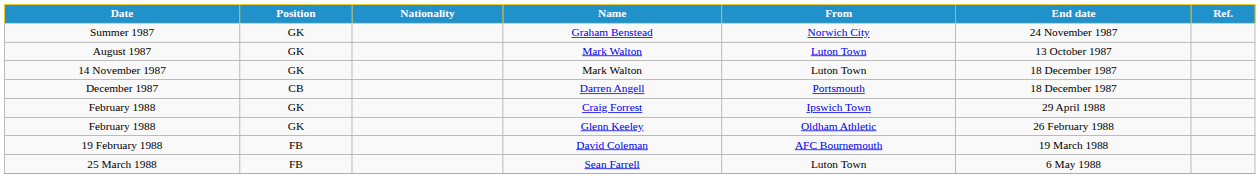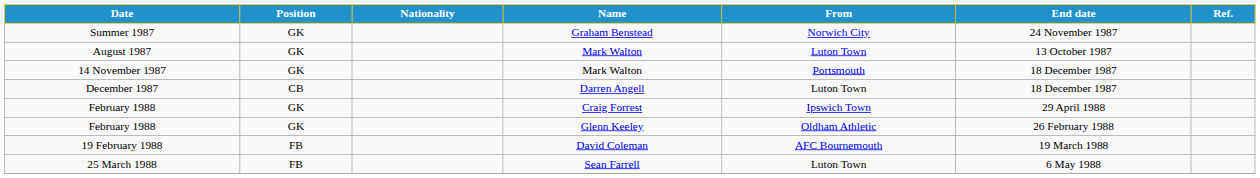14 November 1987 | From: Luton Town -> Portsmouth
December 1987 | From: Portsmouth -> Luton Town
